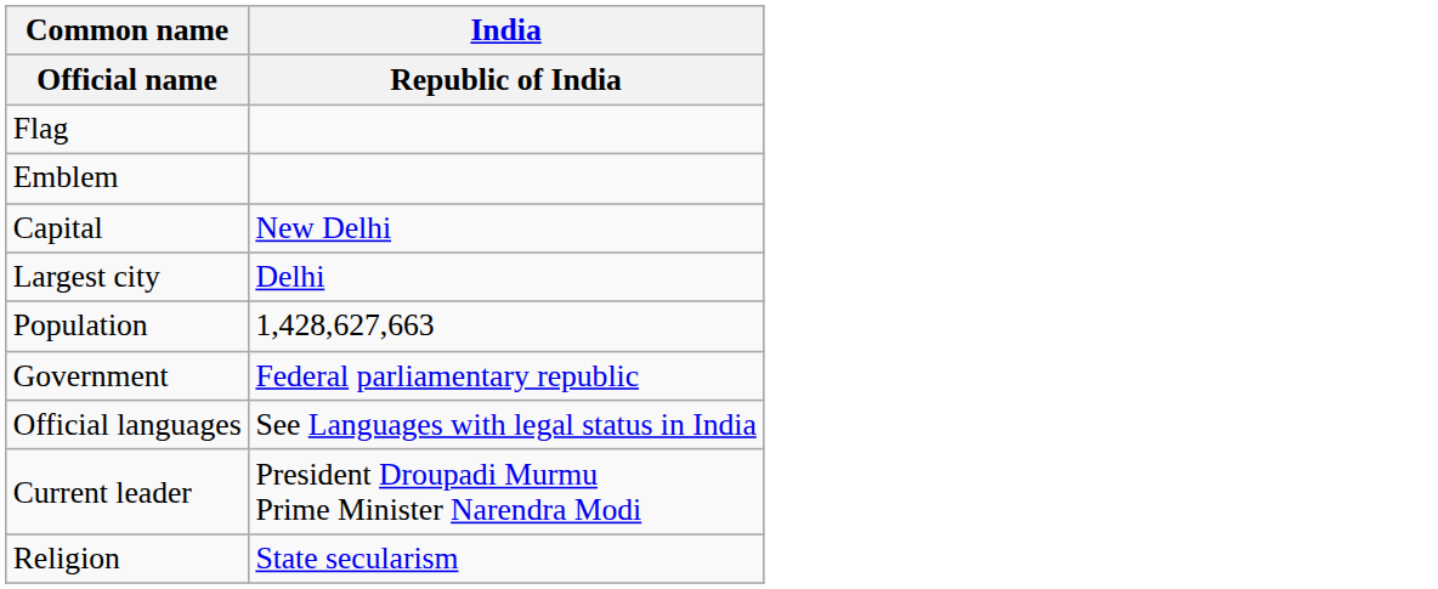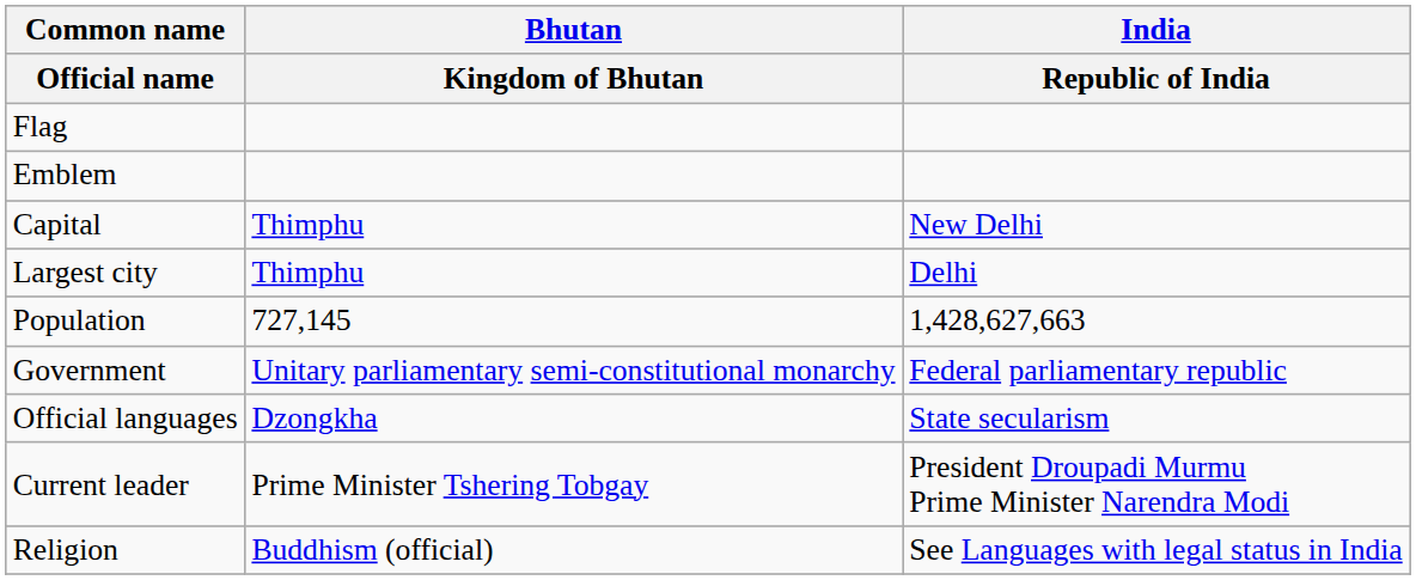+ column: Bhutan | Kingdom of Bhutan | Thimphu | Thimphu | 727,145 | Unitary parliamentary semi-constitutional monarchy | Dzongkha | Prime Minister Tshering Tobgay | Buddhism (official)
Official languages | India / Republic of India: See Languages with legal status in India -> State secularism
Religion | India / Republic of India: State secularism -> See Languages with legal status in India
